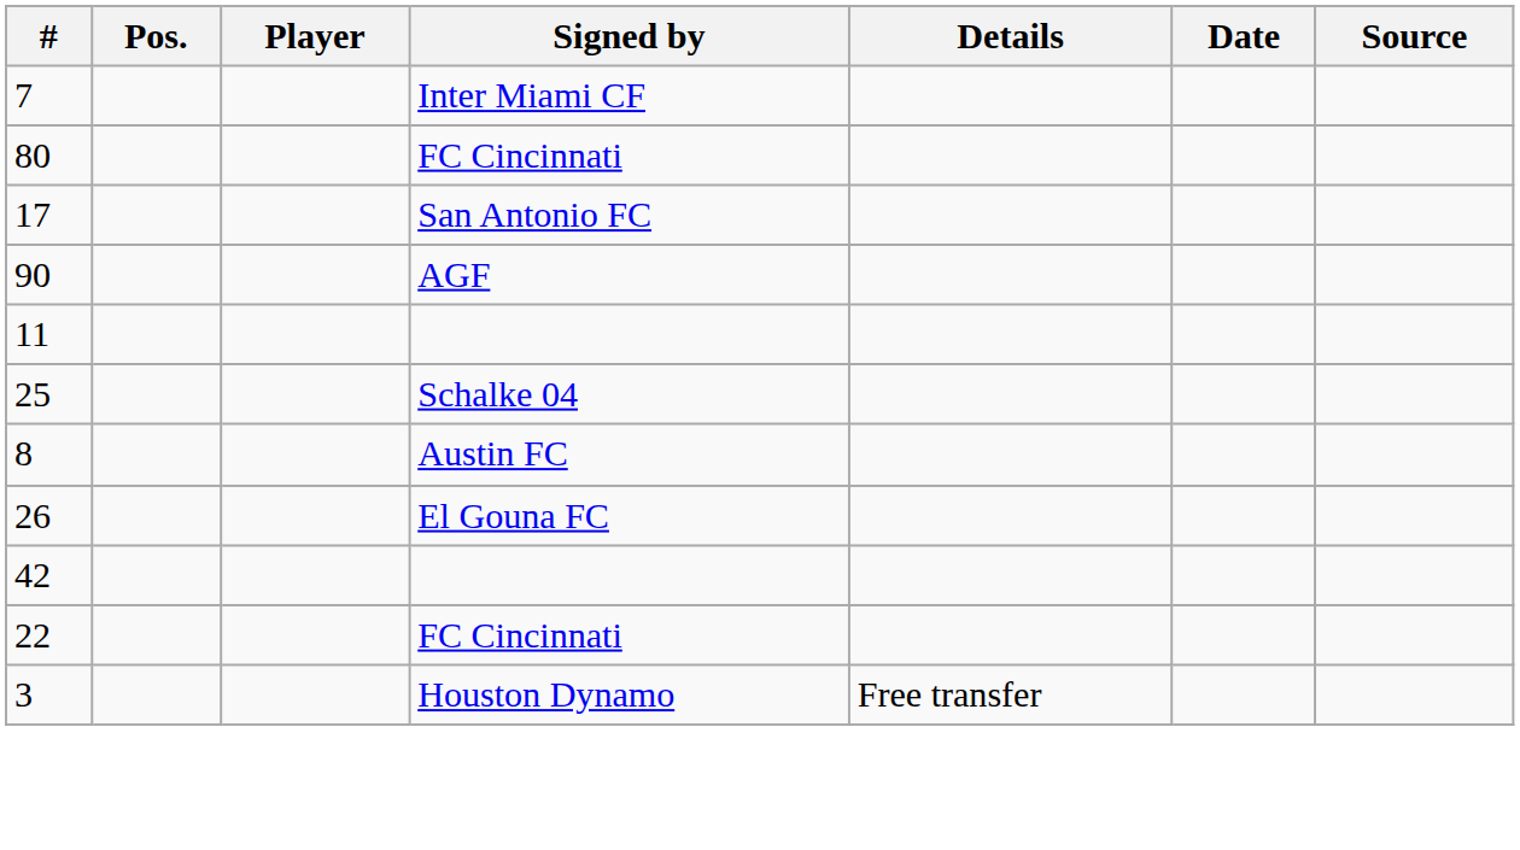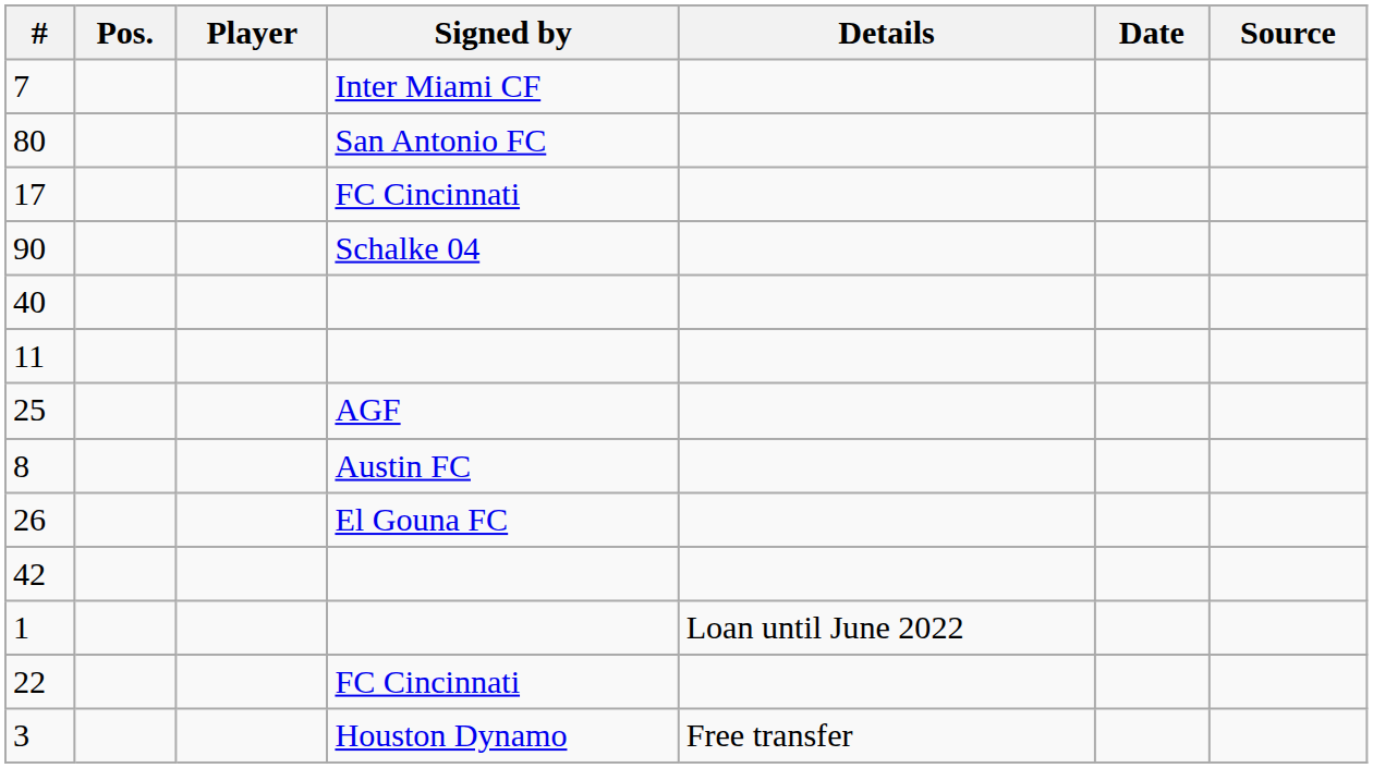80 | Signed by: FC Cincinnati -> San Antonio FC
17 | Signed by: San Antonio FC -> FC Cincinnati
90 | Signed by: AGF -> Schalke 04
+ row: 40
25 | Signed by: Schalke 04 -> AGF
+ row: 1 | Loan until June 2022
